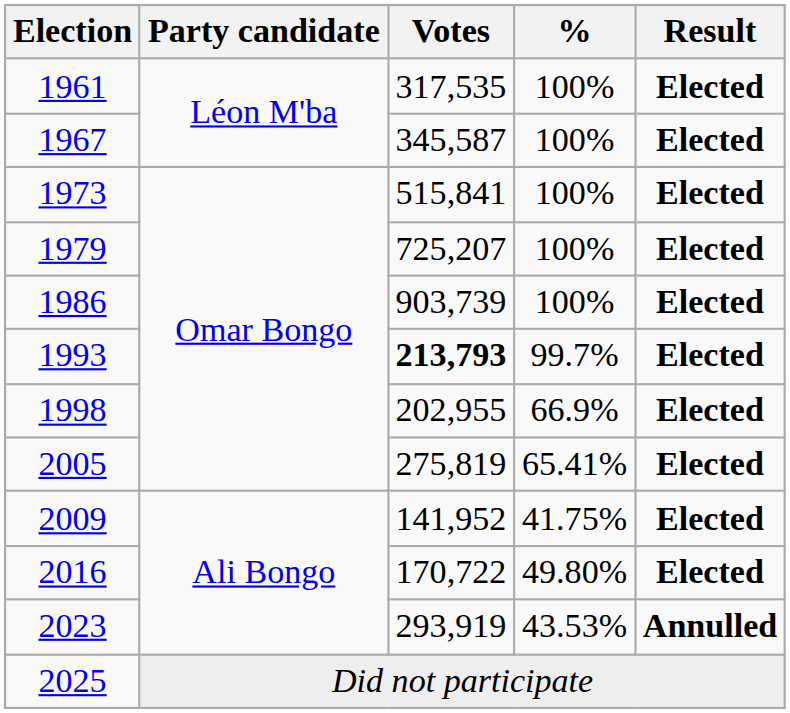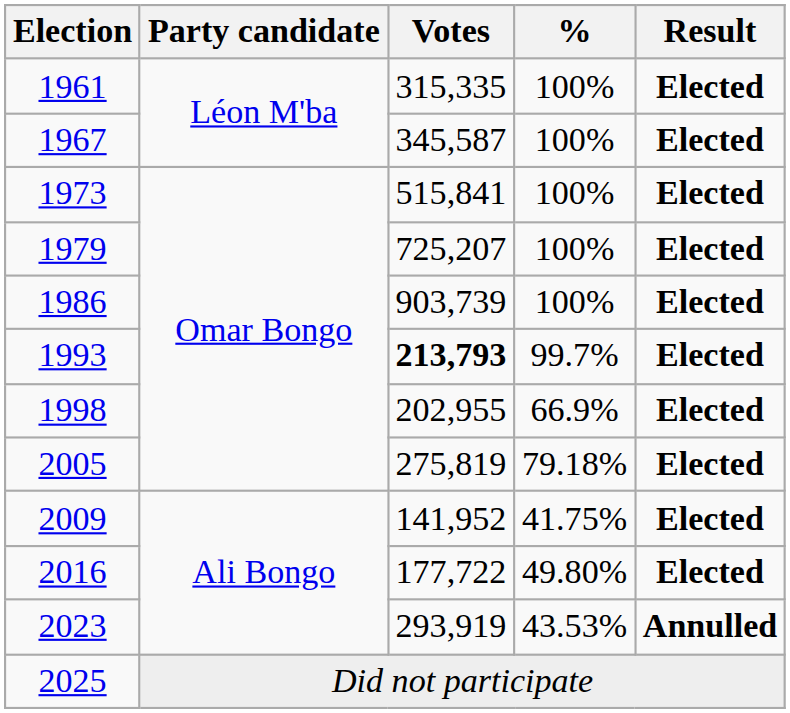1961 | Votes: 317,535 -> 315,335
2005 | %: 65.41% -> 79.18%
2016 | Votes: 170,722 -> 177,722
